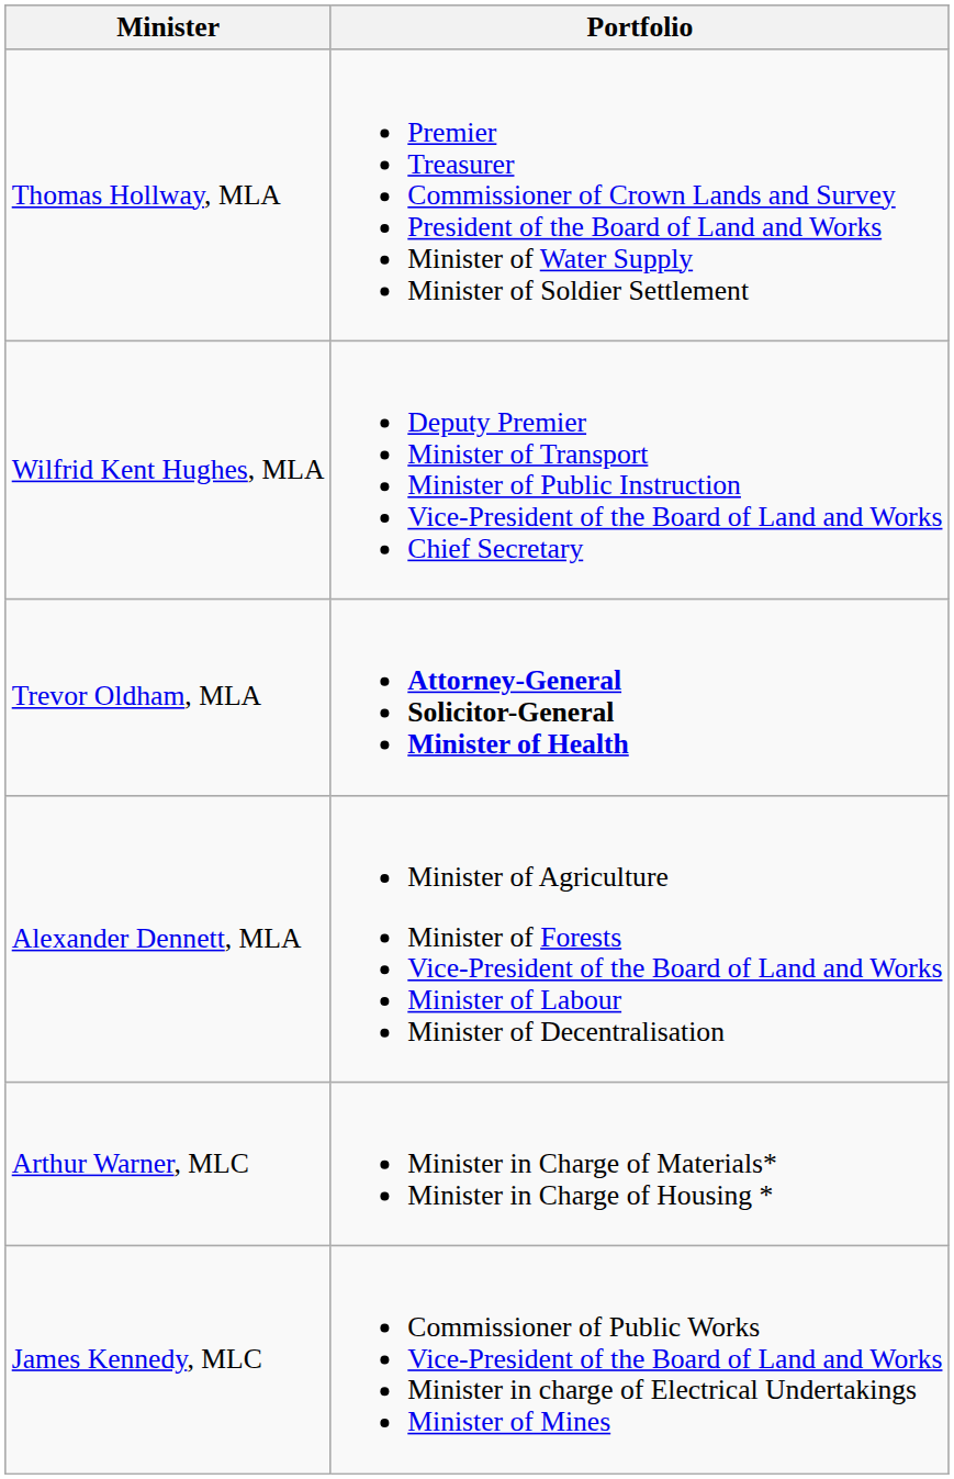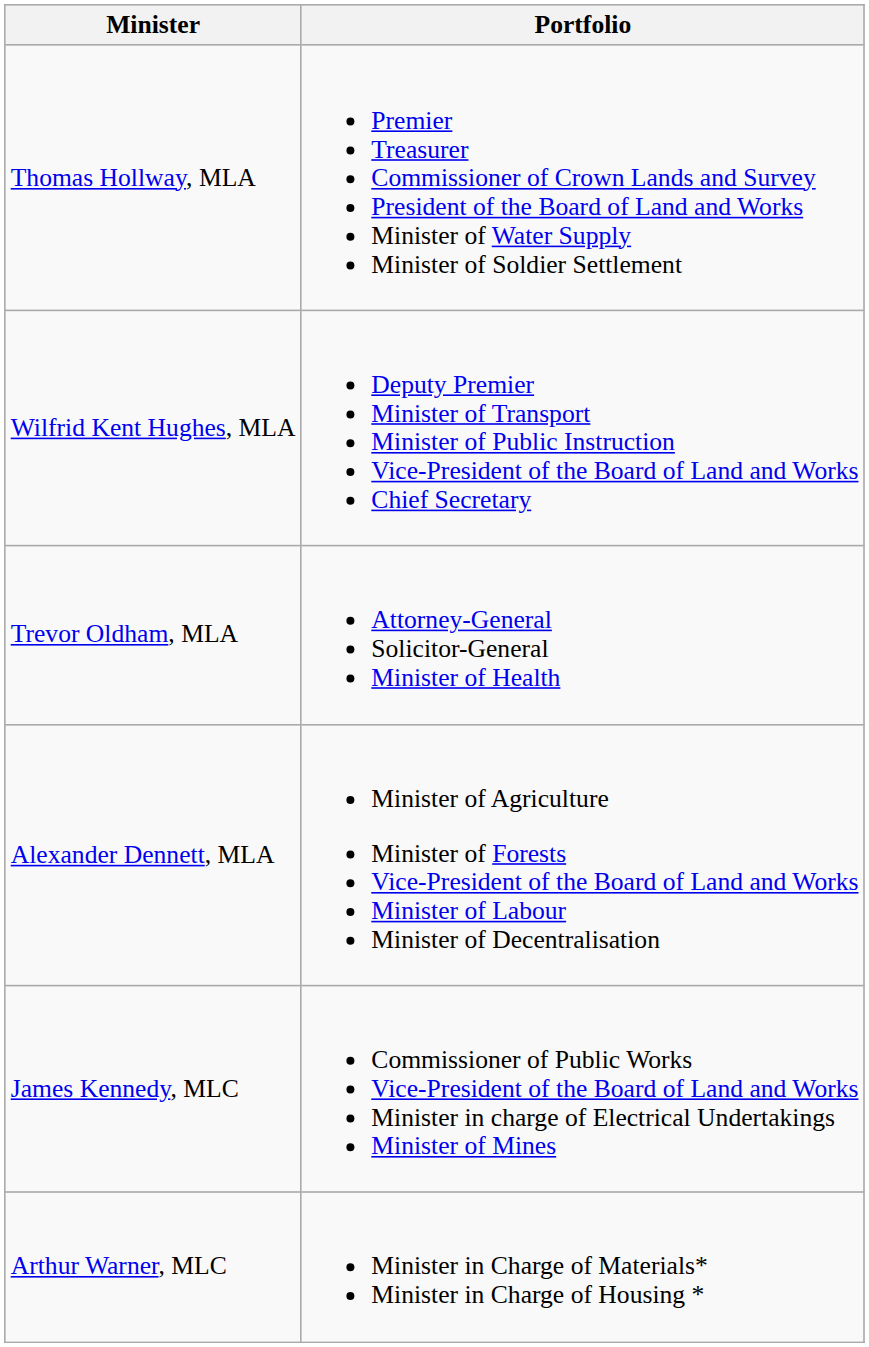Trevor Oldham, MLA | Portfolio: bold -> normal
rows swapped: James Kennedy, MLC <-> Arthur Warner, MLC
